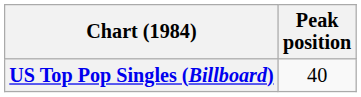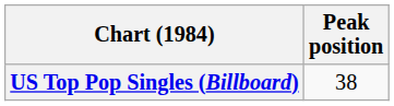US Top Pop Singles (Billboard) | Peak position: 40 -> 38
